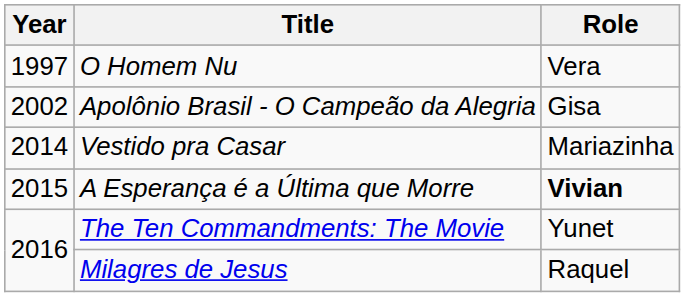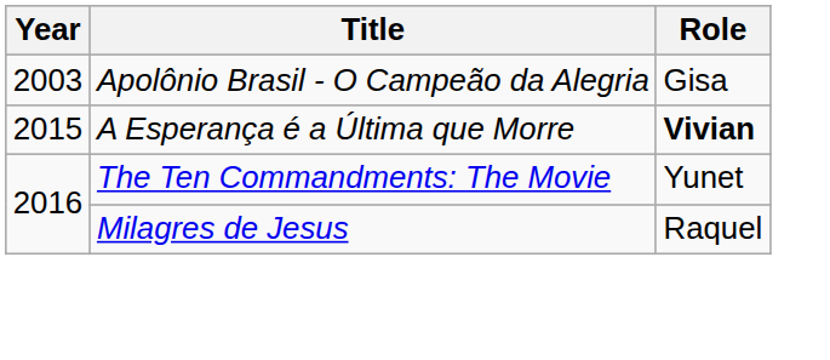- row: 1997 | O Homem Nu | Vera
Apolônio Brasil - O Campeão da Alegria | Year: 2002 -> 2003
- row: 2014 | Vestido pra Casar | Mariazinha
